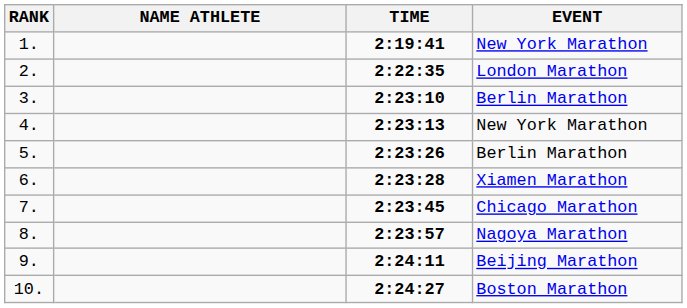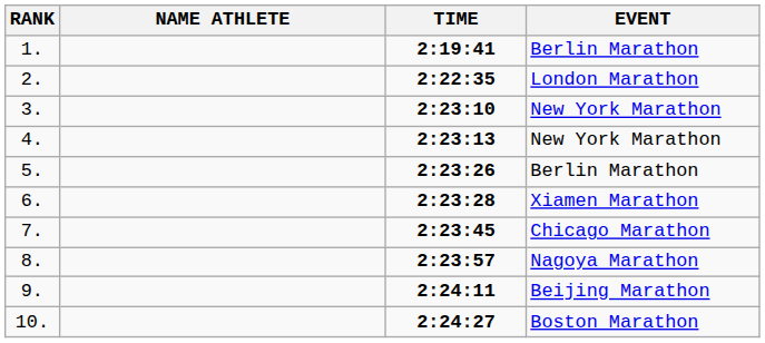1. | EVENT: New York Marathon -> Berlin Marathon
3. | EVENT: Berlin Marathon -> New York Marathon
